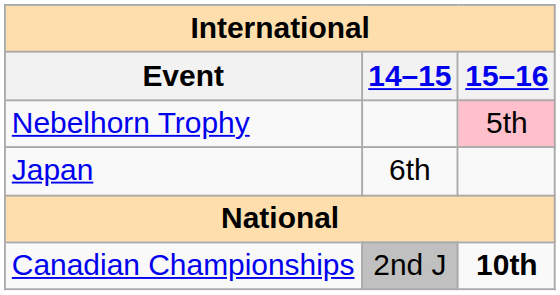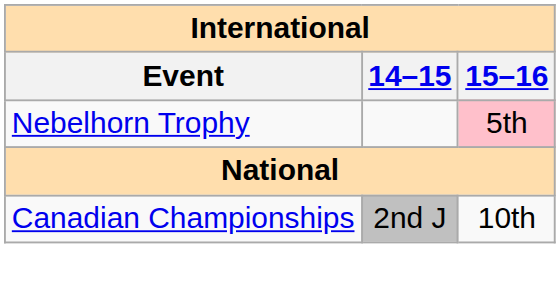- row: Japan | 6th
Canadian Championships | 15–16: bold -> normal
